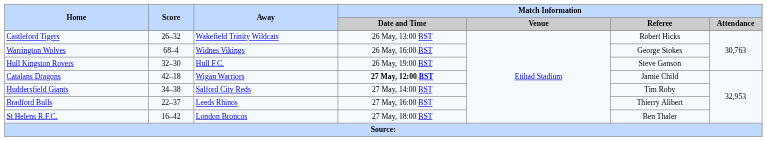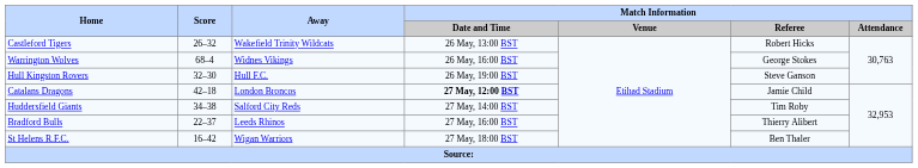Catalans Dragons | Away: Wigan Warriors -> London Broncos
St Helens R.F.C. | Away: London Broncos -> Wigan Warriors
